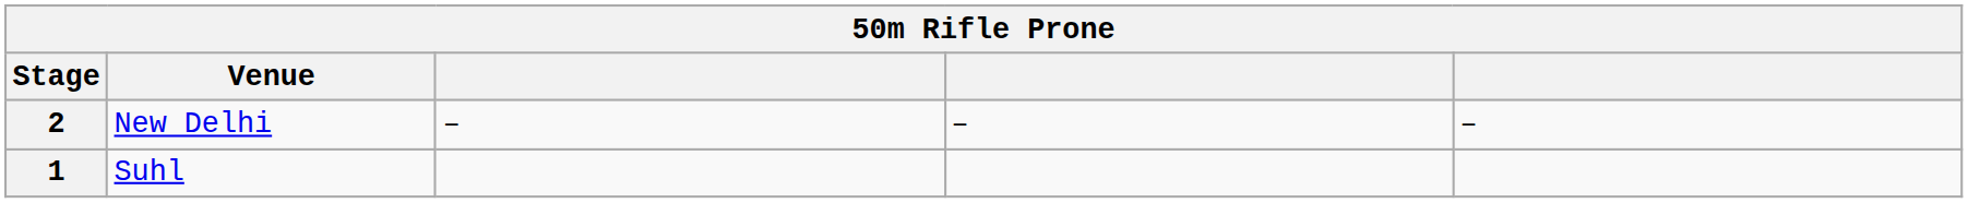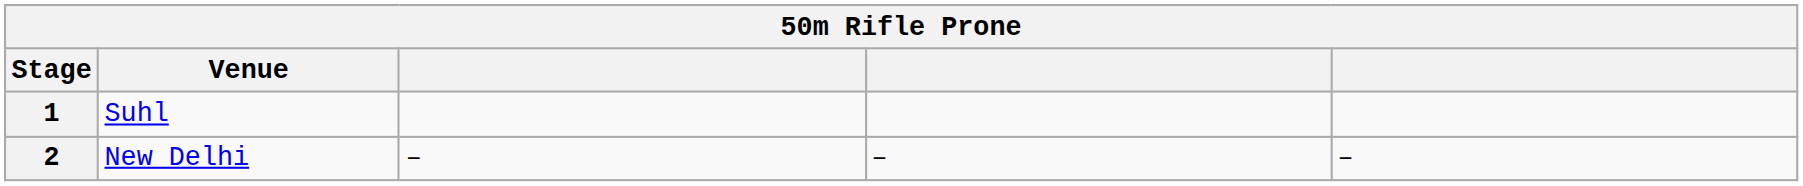rows swapped: 1 <-> 2
